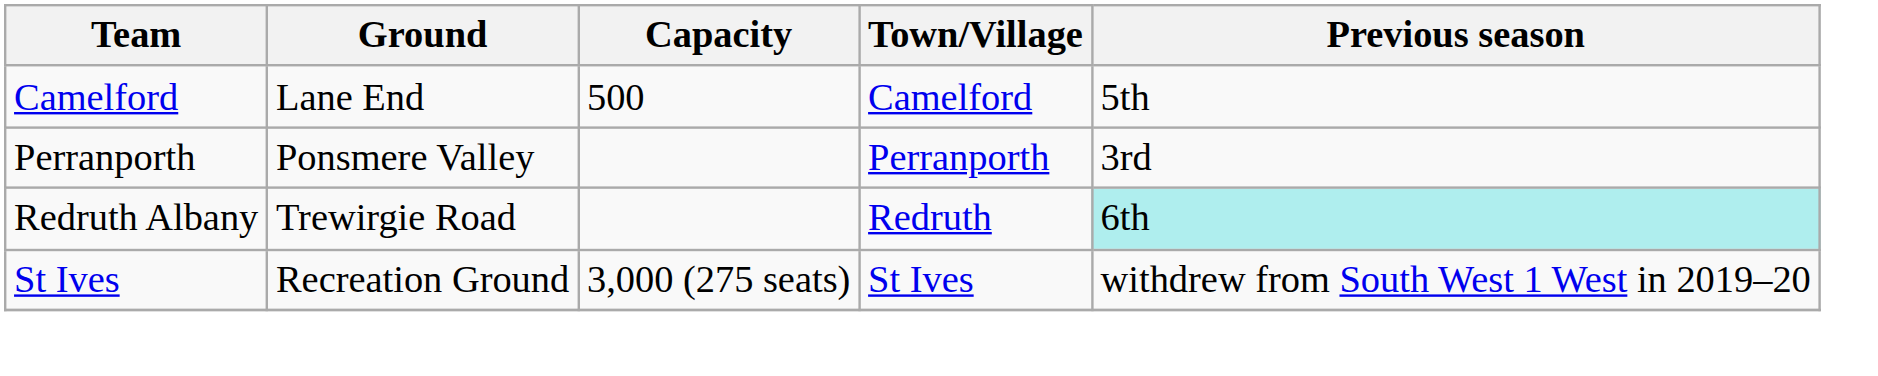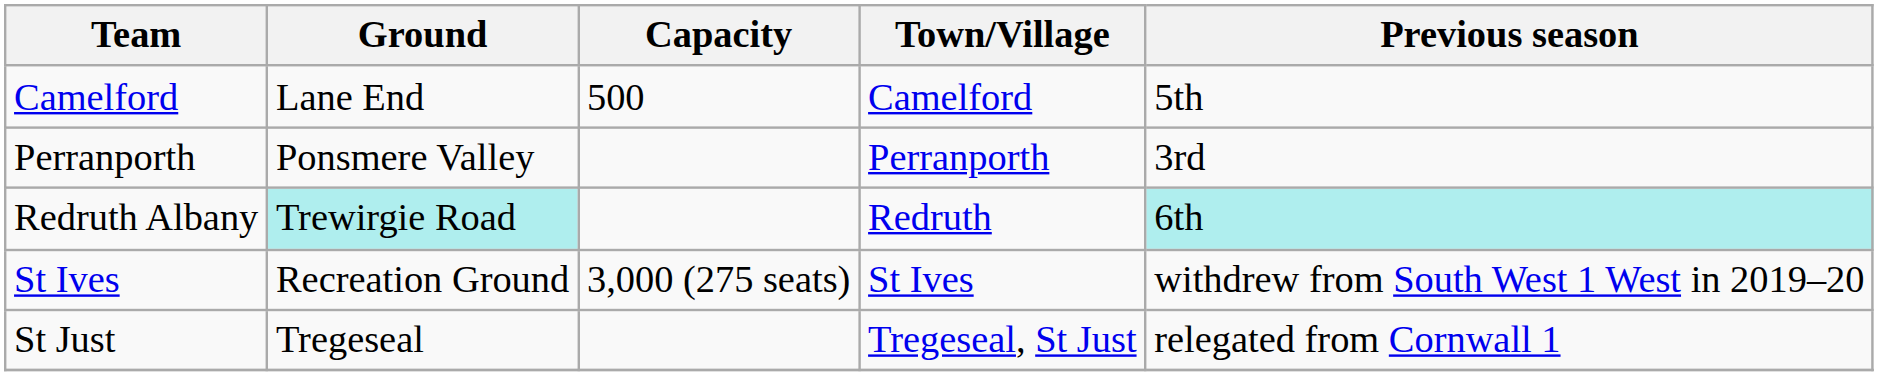Redruth Albany | Ground: no background -> paleturquoise background
+ row: St Just | Tregeseal | Tregeseal, St Just | relegated from Cornwall 1
